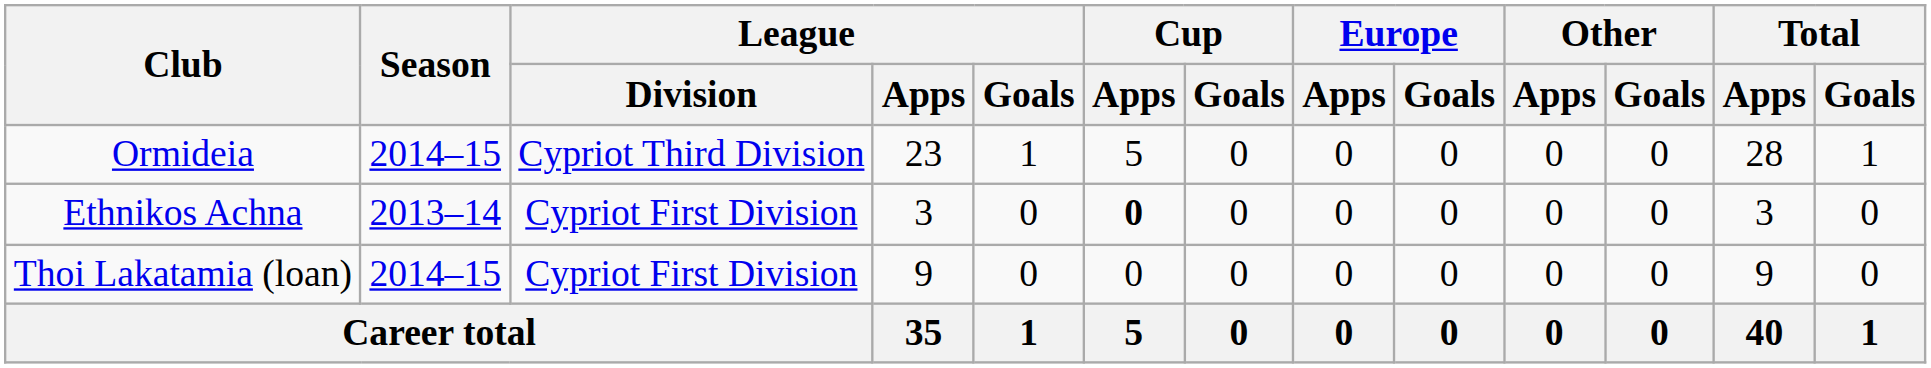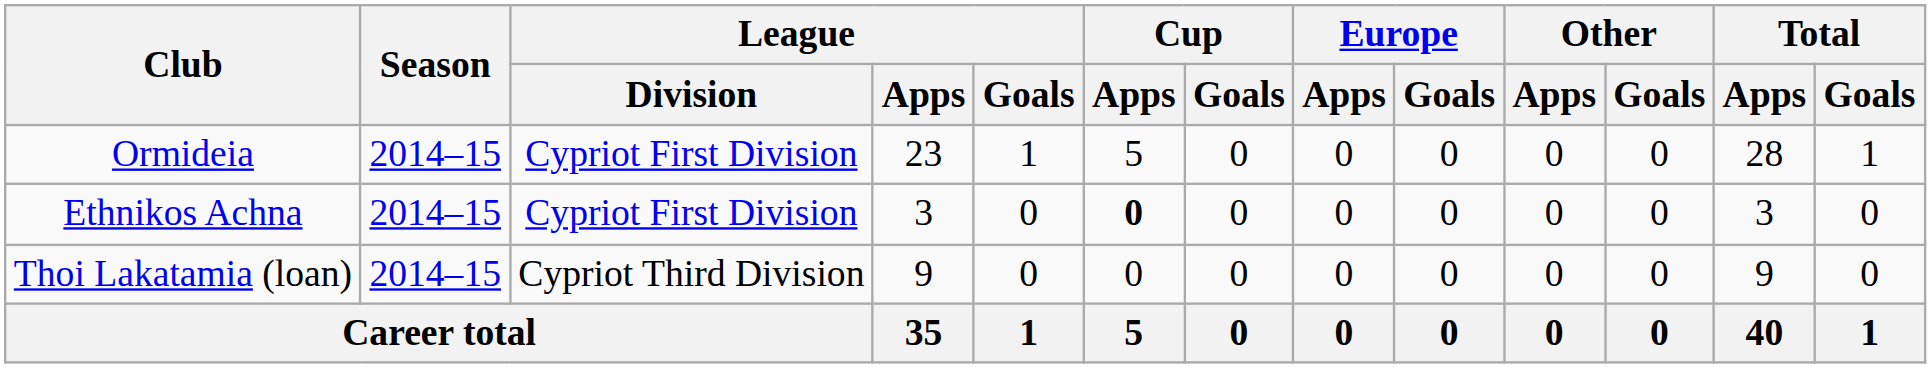Ormideia | League / Division: Cypriot Third Division -> Cypriot First Division
Ethnikos Achna | Season: 2013–14 -> 2014–15
Thoi Lakatamia (loan) | League / Division: Cypriot First Division -> Cypriot Third Division
